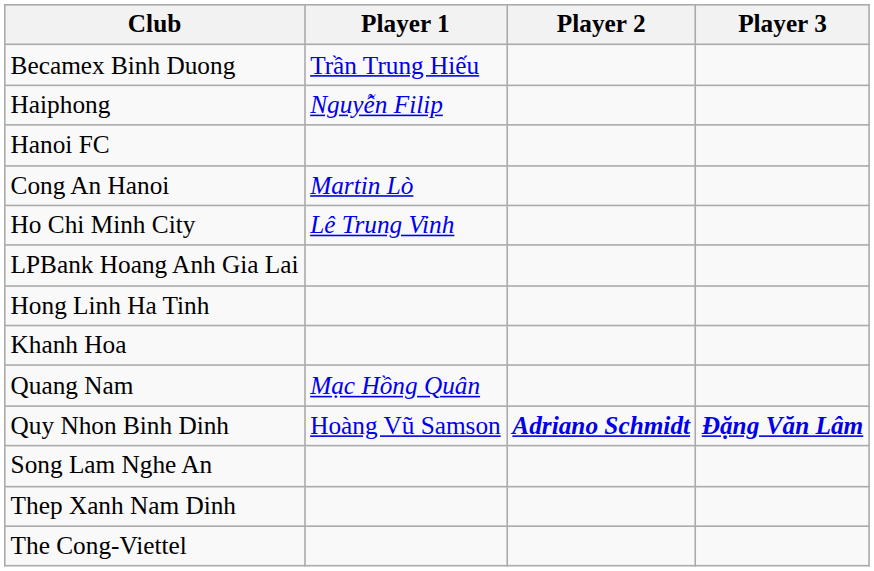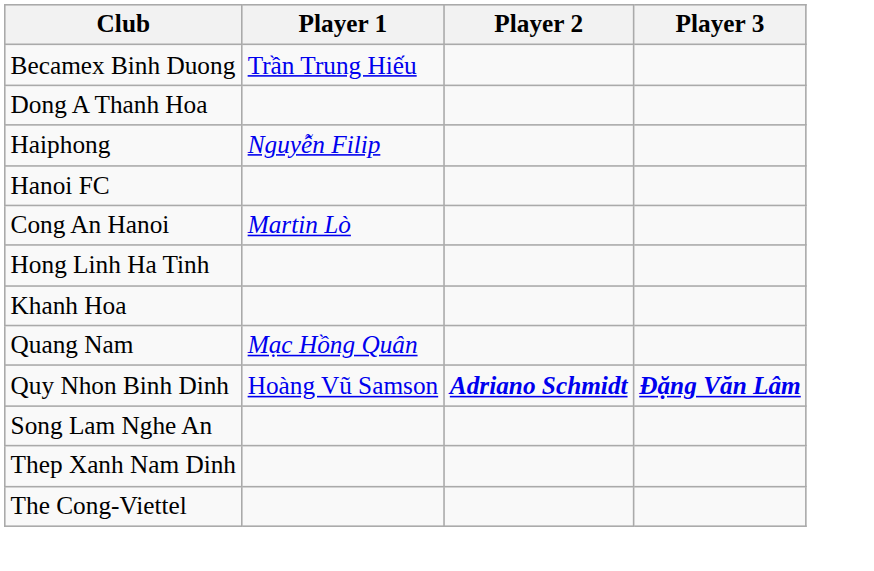+ row: Dong A Thanh Hoa
- row: Ho Chi Minh City | Lê Trung Vinh
- row: LPBank Hoang Anh Gia Lai
